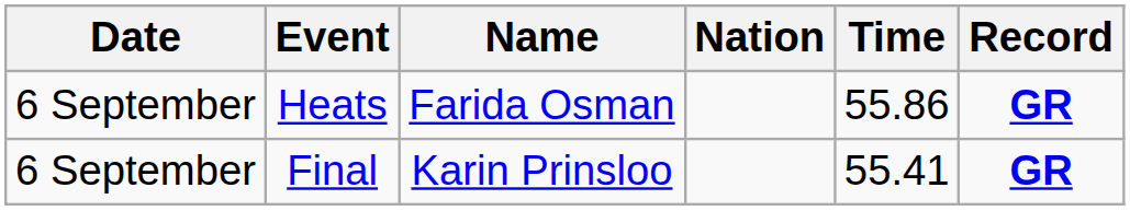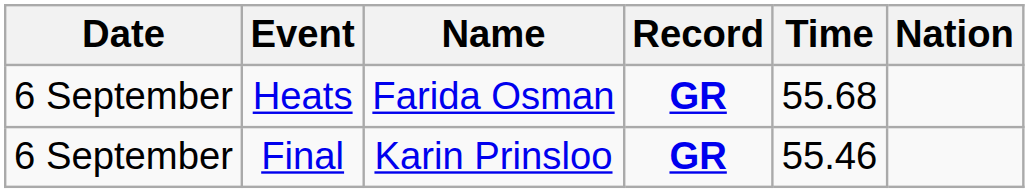columns swapped: Nation <-> Record
Heats | Time: 55.86 -> 55.68
Final | Time: 55.41 -> 55.46
